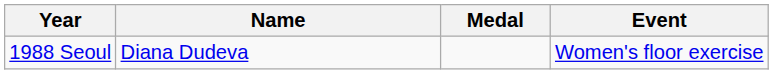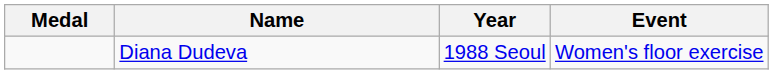columns swapped: Medal <-> Year
